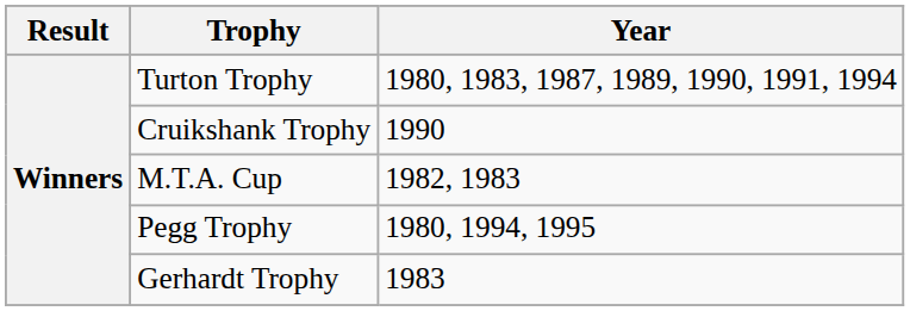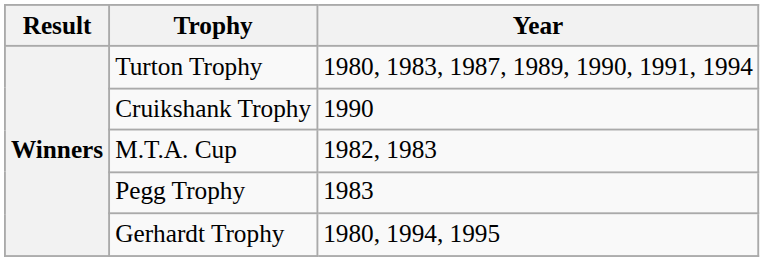Pegg Trophy | Year: 1980, 1994, 1995 -> 1983
Gerhardt Trophy | Year: 1983 -> 1980, 1994, 1995
